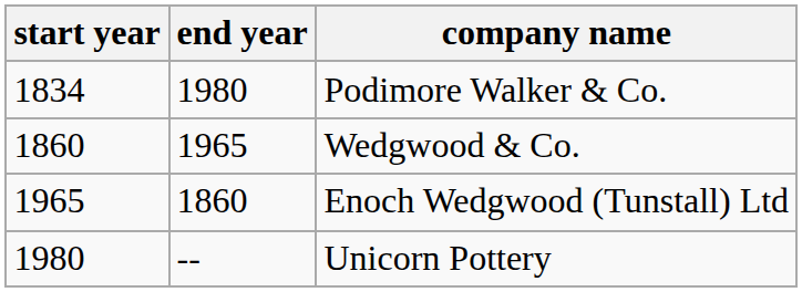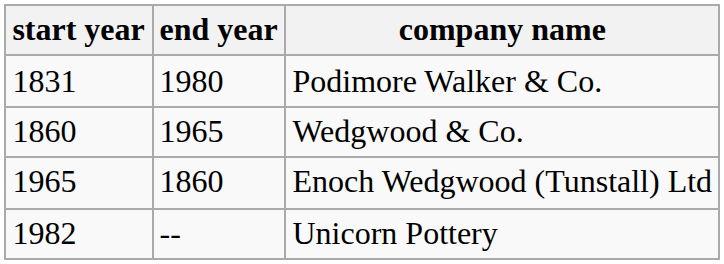Podimore Walker & Co. | start year: 1834 -> 1831
Unicorn Pottery | start year: 1980 -> 1982
